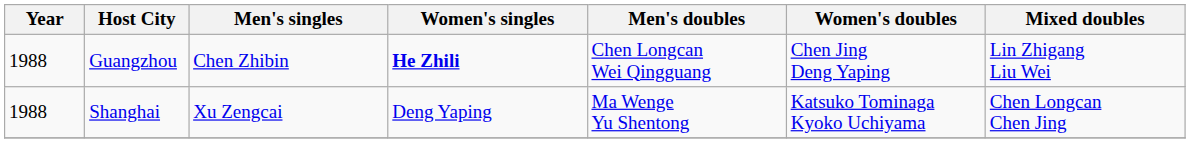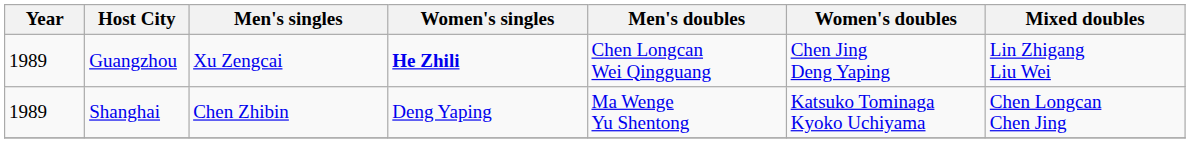Guangzhou | Year: 1988 -> 1989
Guangzhou | Men's singles: Chen Zhibin -> Xu Zengcai
Shanghai | Year: 1988 -> 1989
Shanghai | Men's singles: Xu Zengcai -> Chen Zhibin
